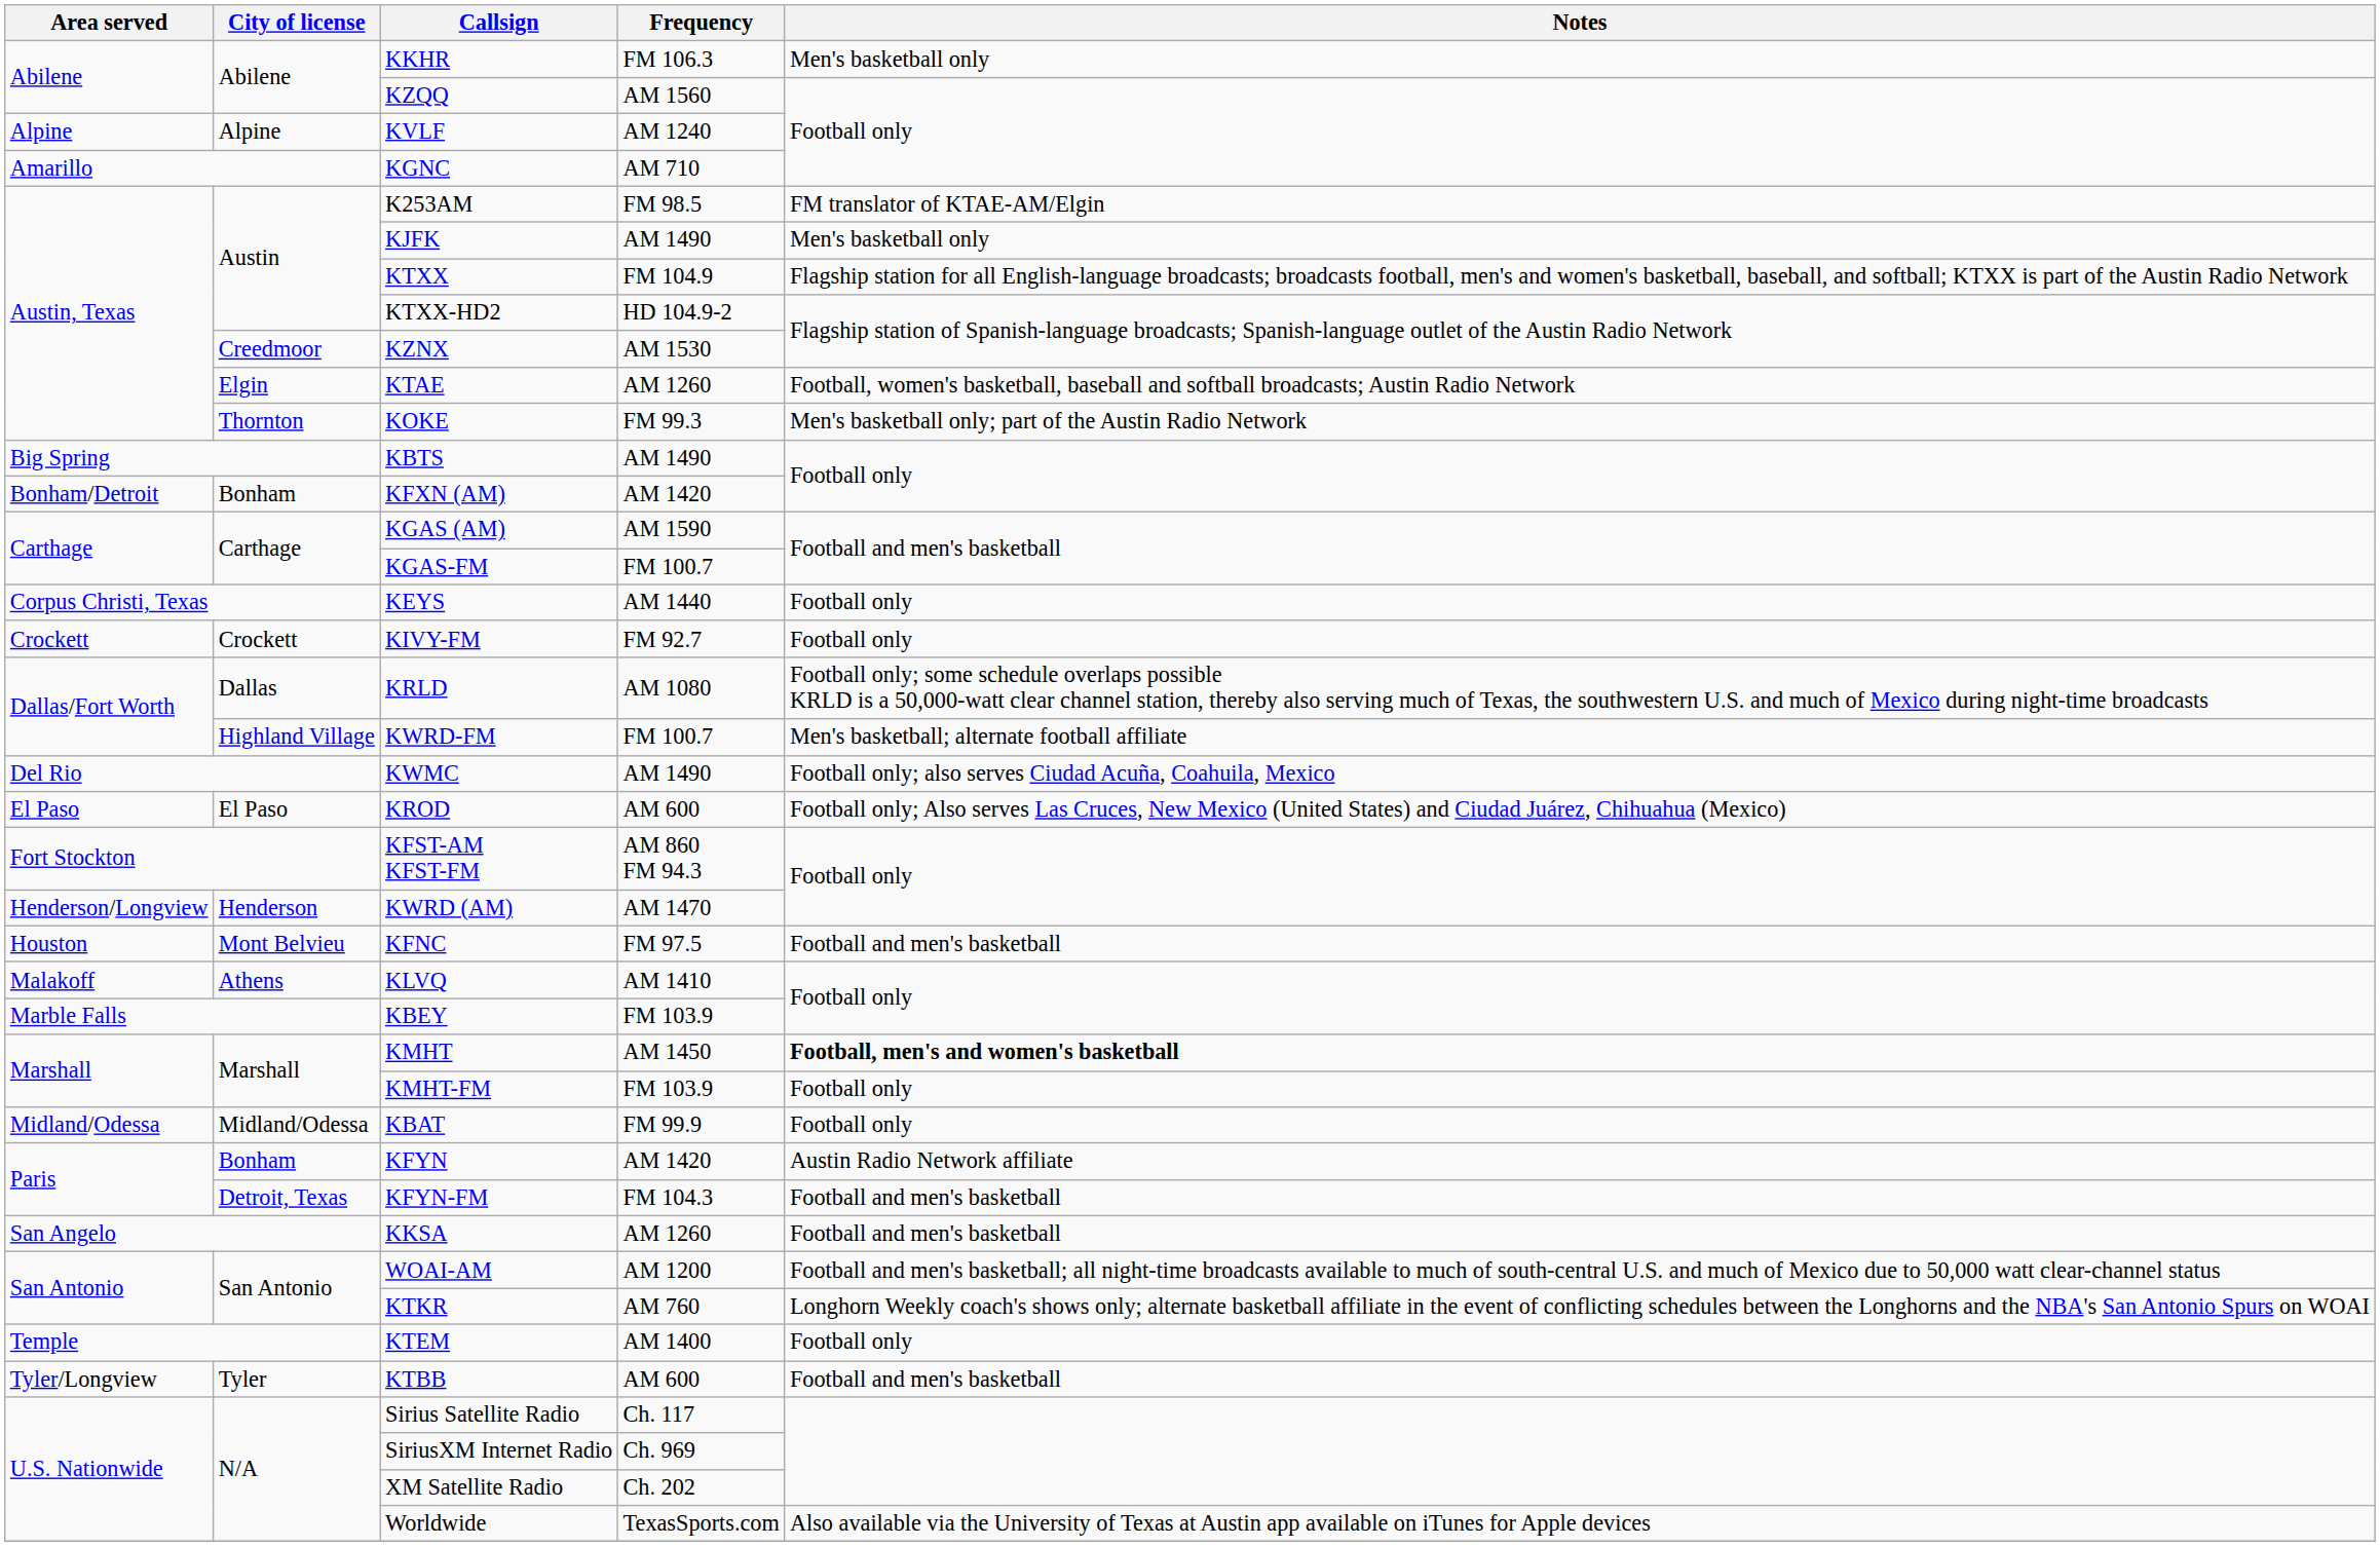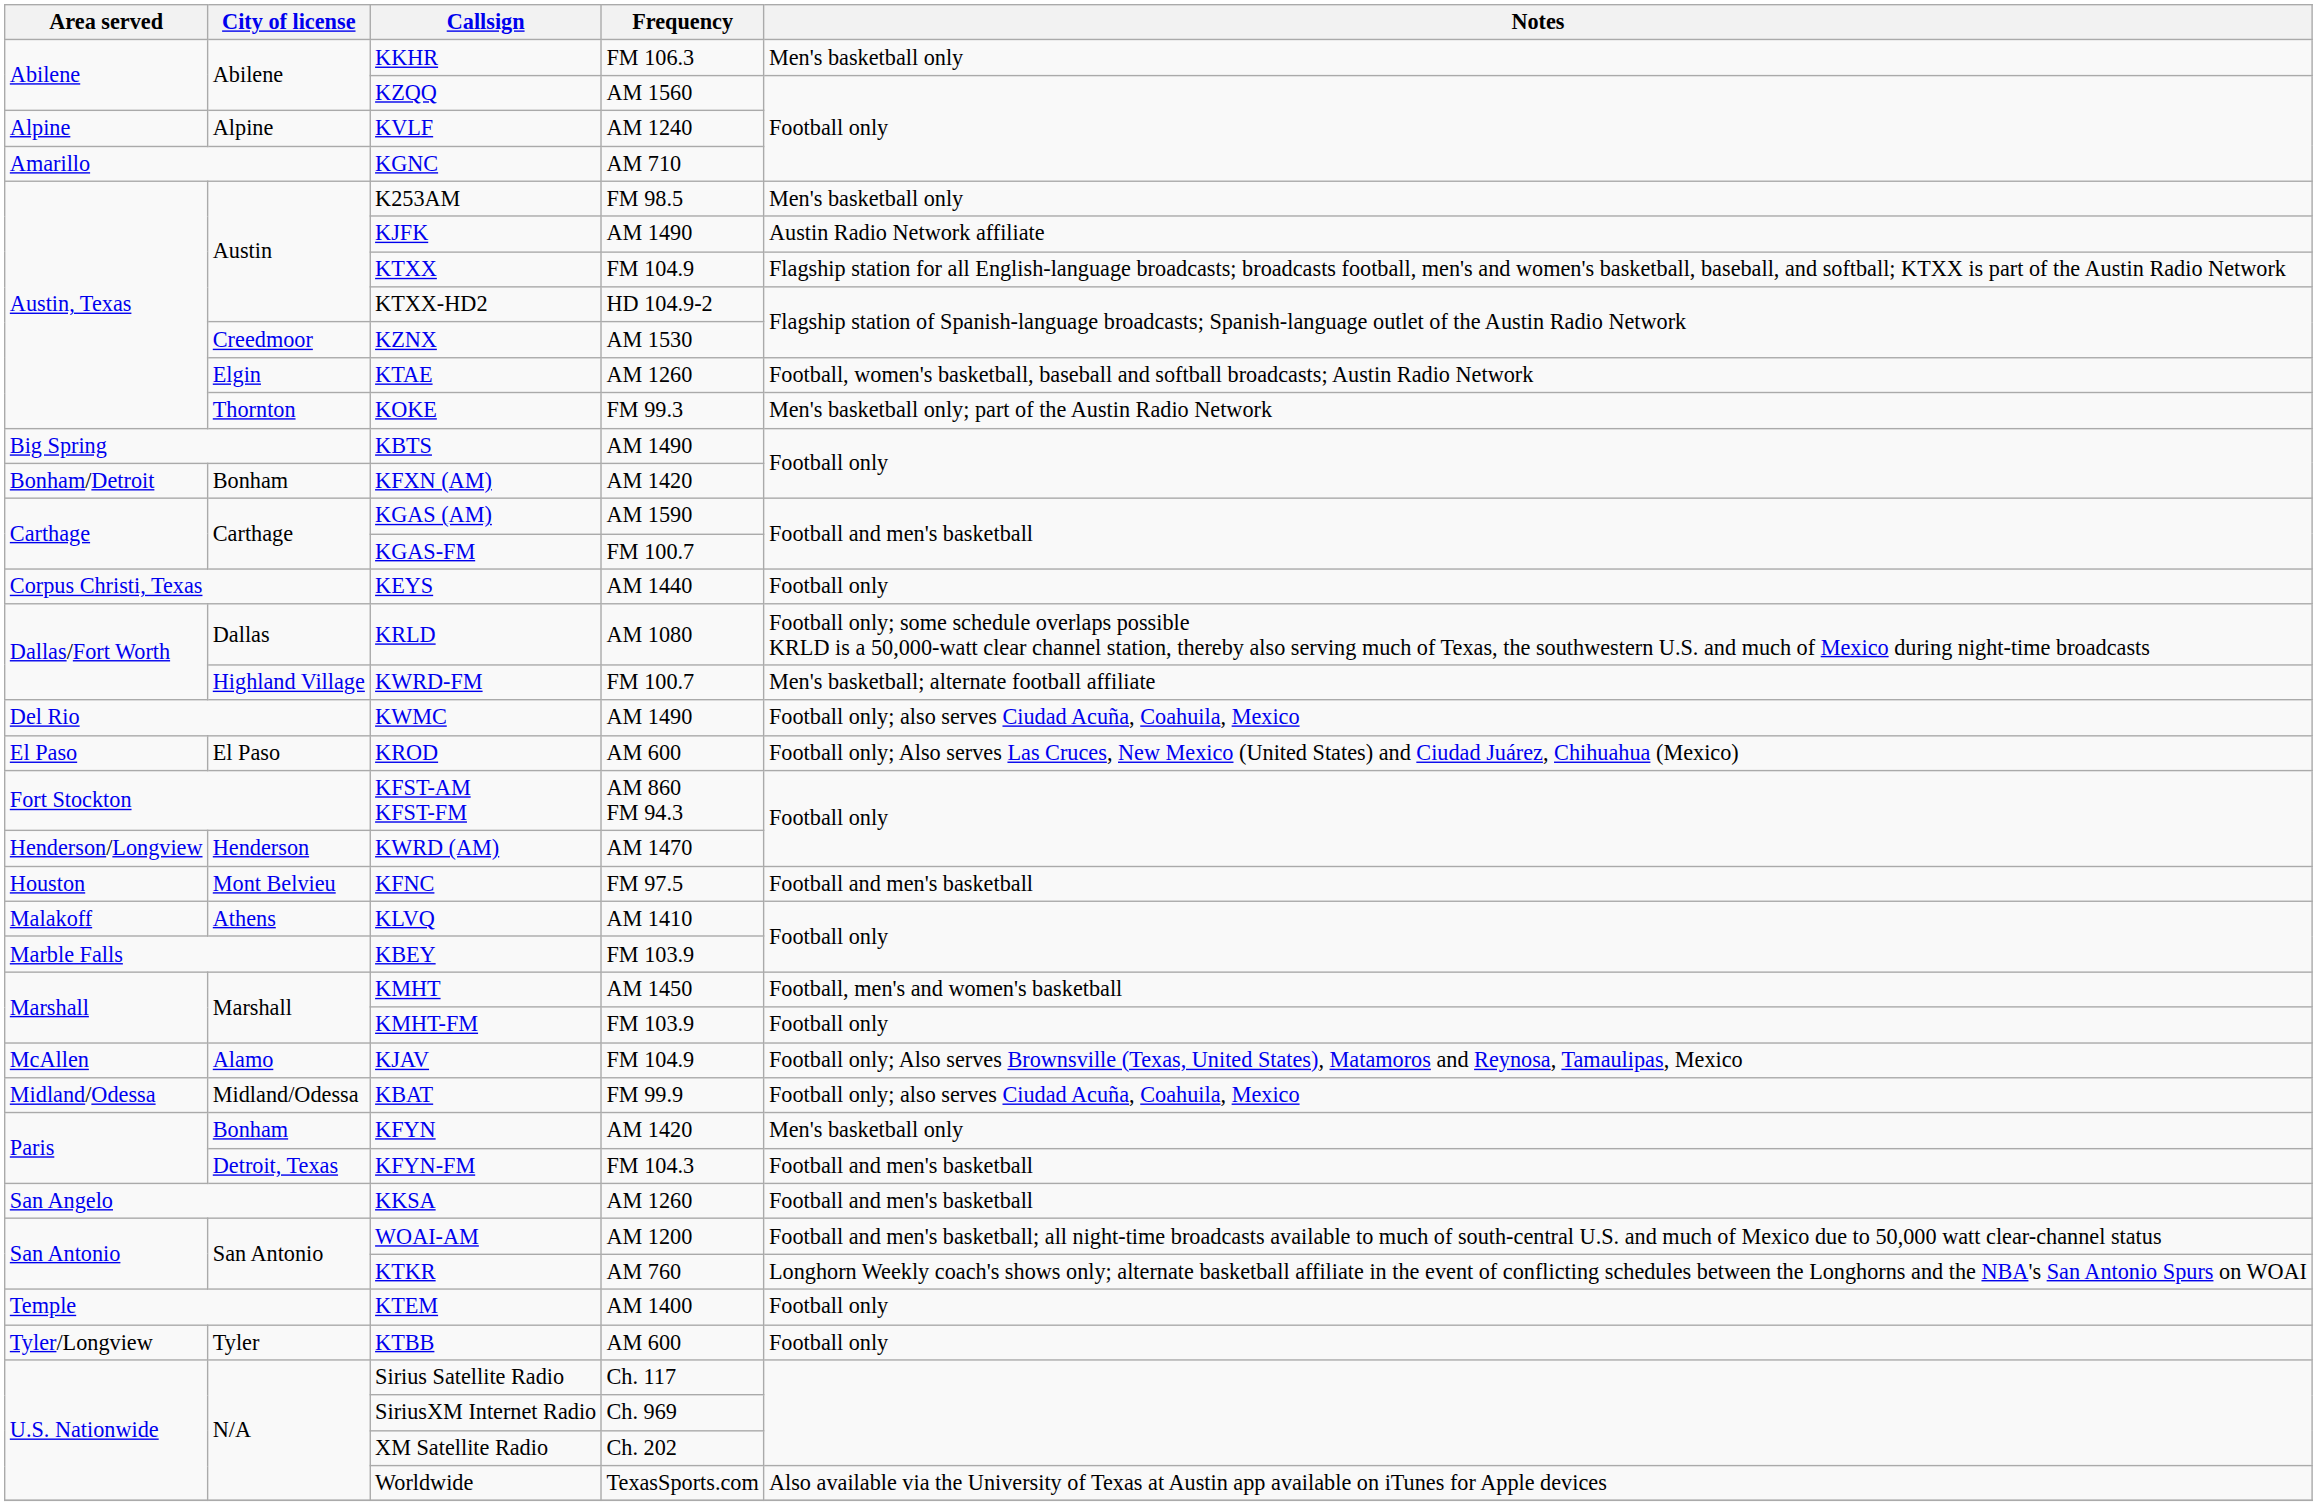K253AM | Notes: FM translator of KTAE-AM/Elgin -> Men's basketball only
KJFK | Notes: Men's basketball only -> Austin Radio Network affiliate
- row: Crockett | Crockett | KIVY-FM | FM 92.7 | Football only
KMHT | Notes: bold -> normal
+ row: McAllen | Alamo | KJAV | FM 104.9 | Football only; Also serves Brownsville (Texas, United States), Matamoros and Reynosa, Tamaulipas, Mexico
KBAT | Notes: Football only -> Football only; also serves Ciudad Acuña, Coahuila, Mexico
KFYN | Notes: Austin Radio Network affiliate -> Men's basketball only
KTBB | Notes: Football and men's basketball -> Football only
